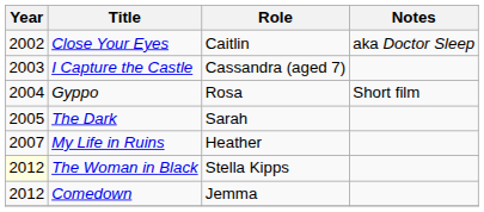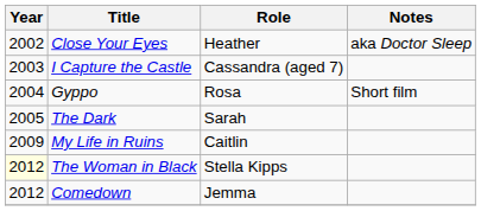Close Your Eyes | Role: Caitlin -> Heather
My Life in Ruins | Year: 2007 -> 2009
My Life in Ruins | Role: Heather -> Caitlin
